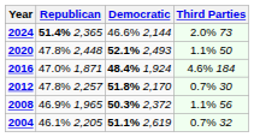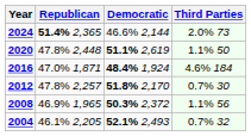2020 | Democratic: 52.1% 2,493 -> 51.1% 2,619
2004 | Democratic: 51.1% 2,619 -> 52.1% 2,493
